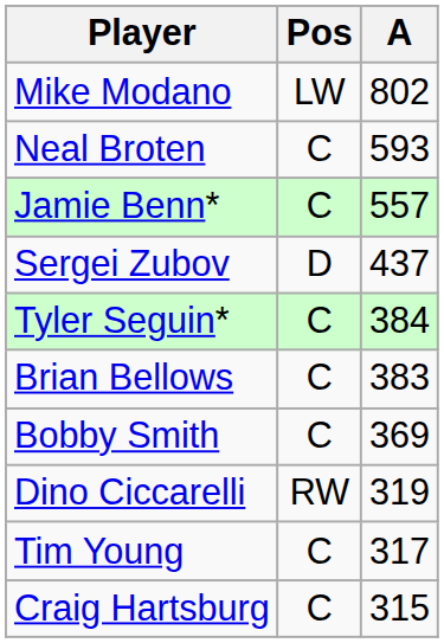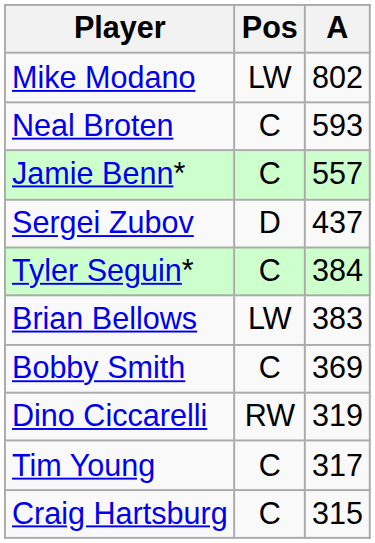Brian Bellows | Pos: C -> LW
